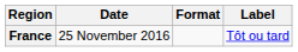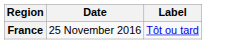- column: Format
